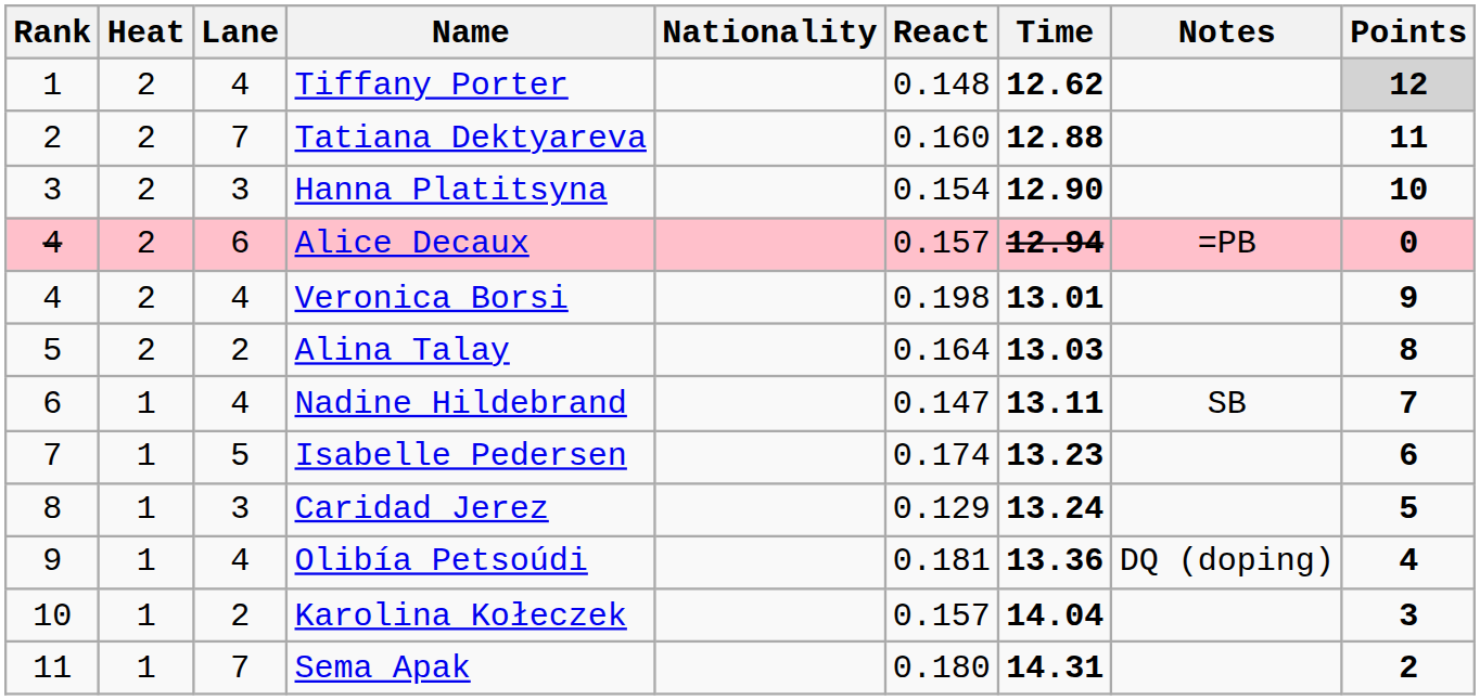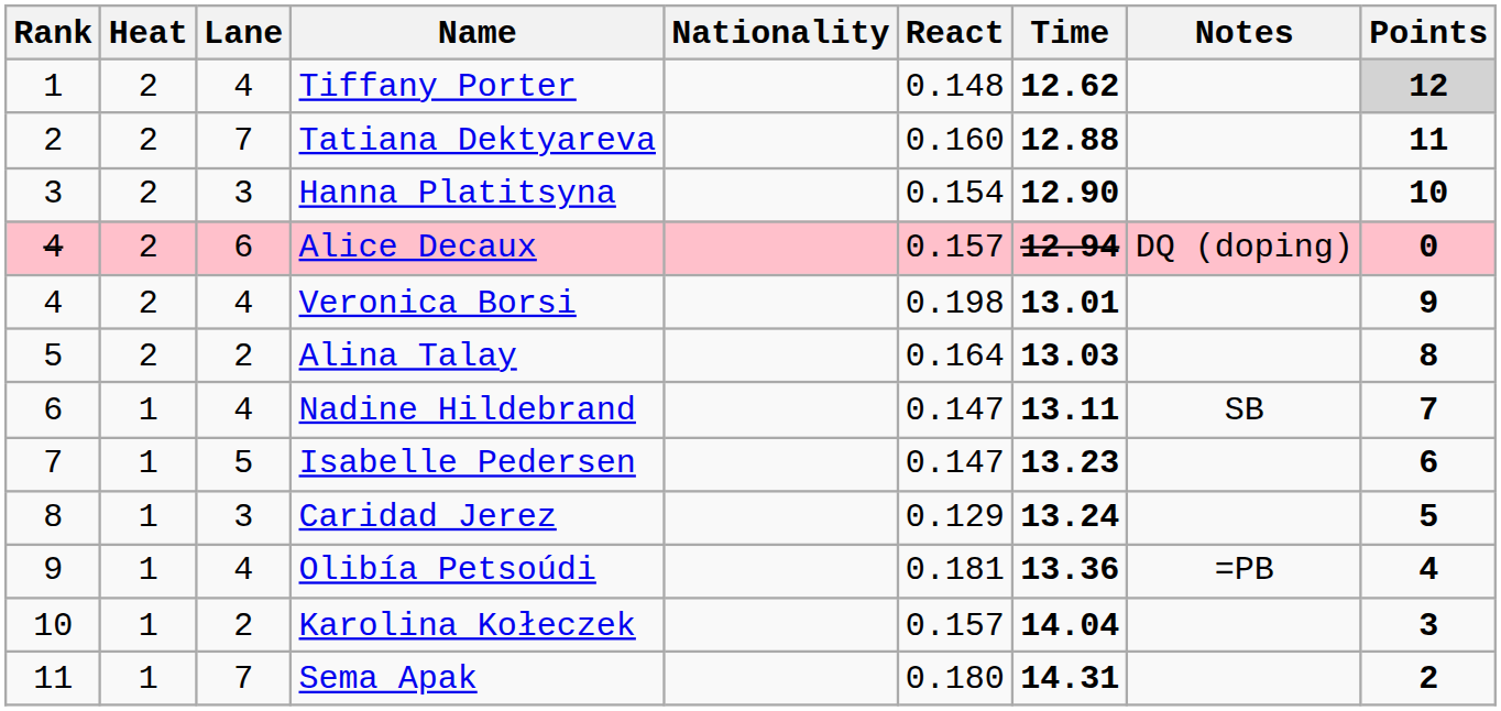Alice Decaux | Notes: =PB -> DQ (doping)
Isabelle Pedersen | React: 0.174 -> 0.147
Olibía Petsoúdi | Notes: DQ (doping) -> =PB
